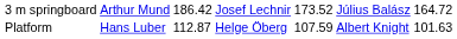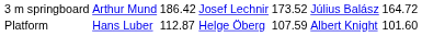Platform | column 7: 101.63 -> 101.60
